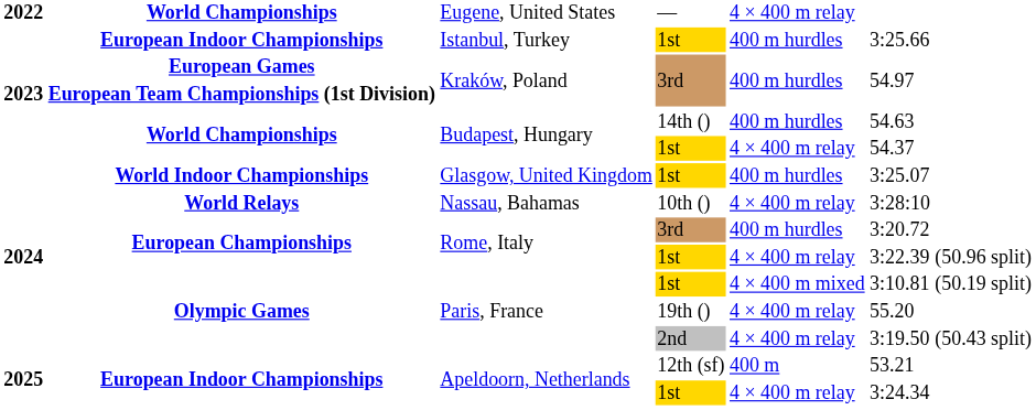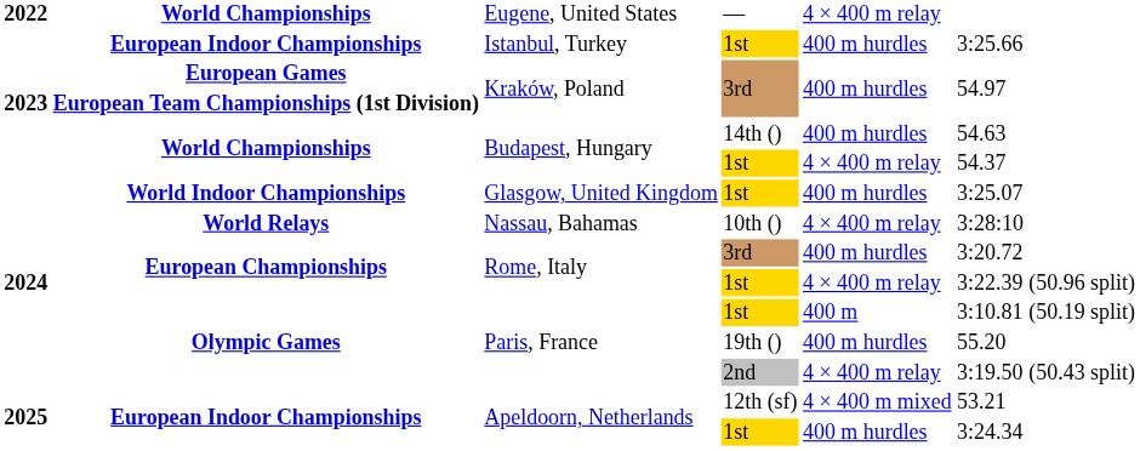Paris, France / 1st | column 5: 4 × 400 m mixed -> 400 m
Paris, France / 19th () | column 5: 4 × 400 m relay -> 400 m hurdles
Apeldoorn, Netherlands / 12th (sf) | column 5: 400 m -> 4 × 400 m mixed
Apeldoorn, Netherlands / 1st | column 5: 4 × 400 m relay -> 400 m hurdles
